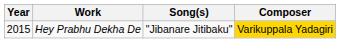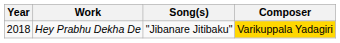Hey Prabhu Dekha De | Year: 2015 -> 2018
